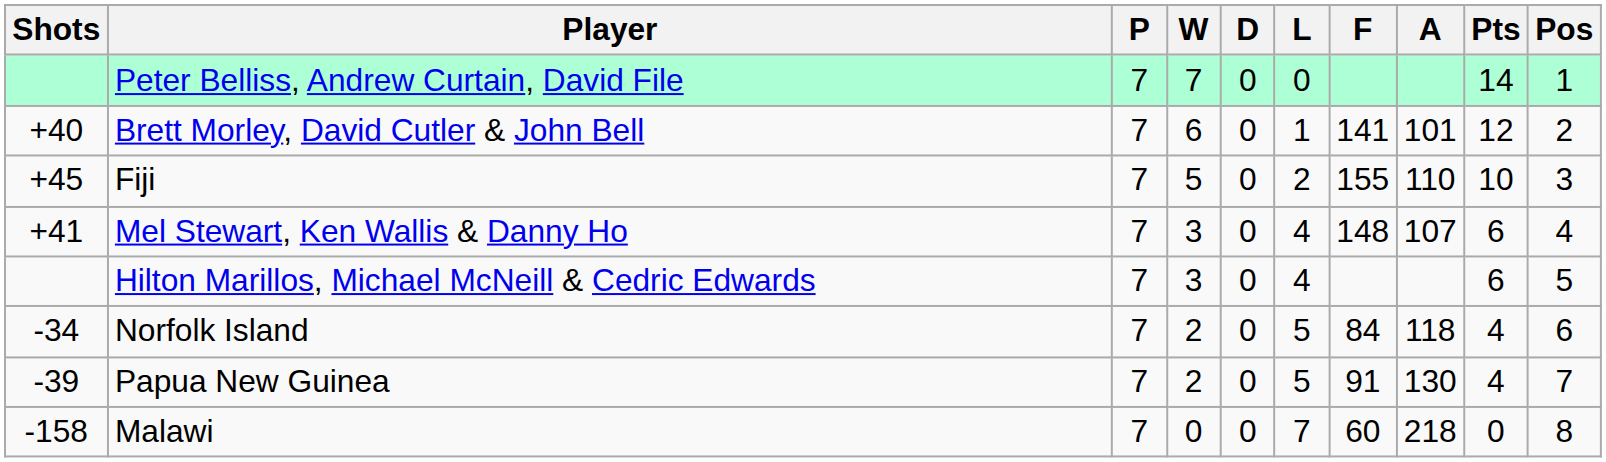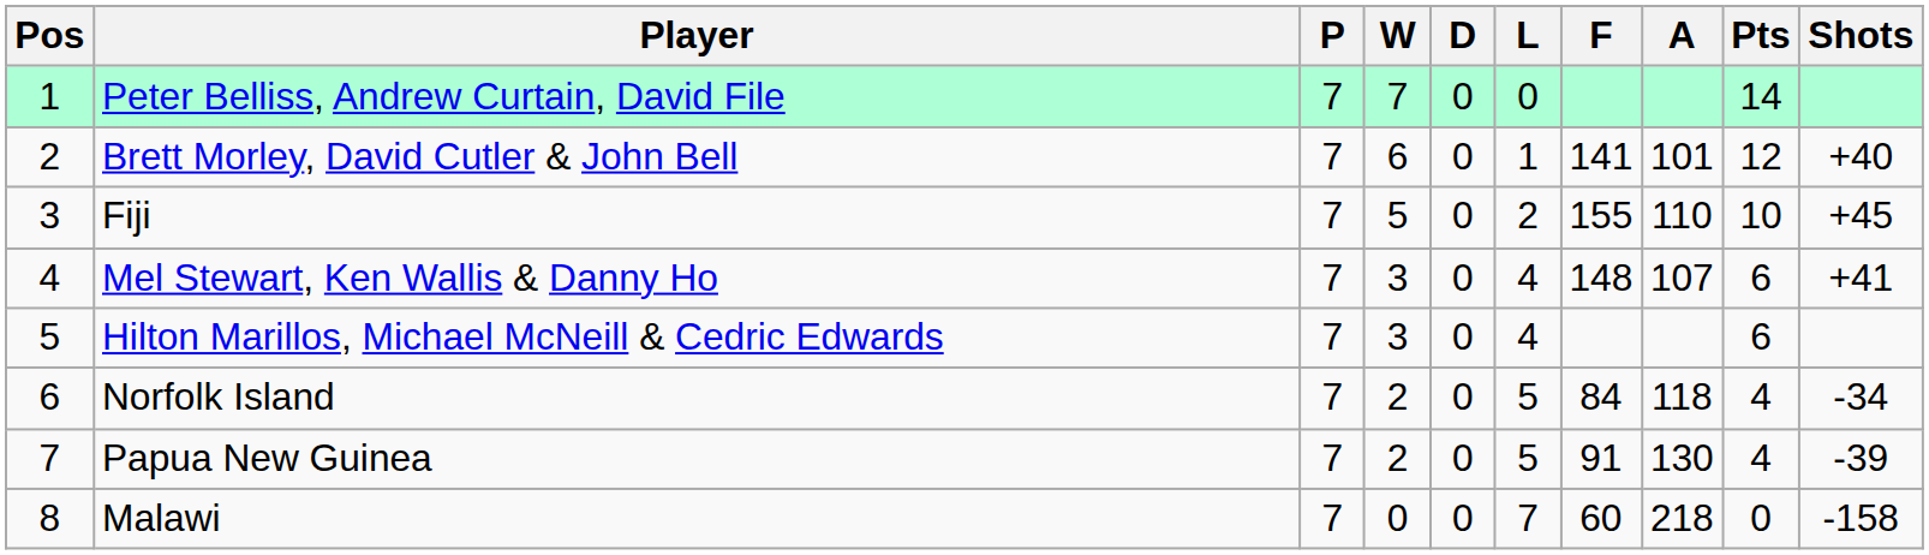columns swapped: Pos <-> Shots
